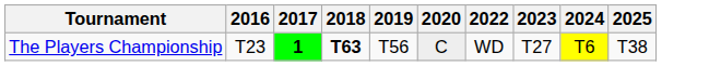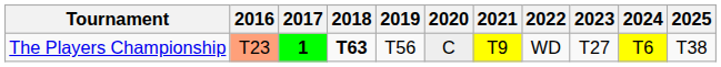+ column: 2021 | T9
The Players Championship | 2016: no background -> lightsalmon background
